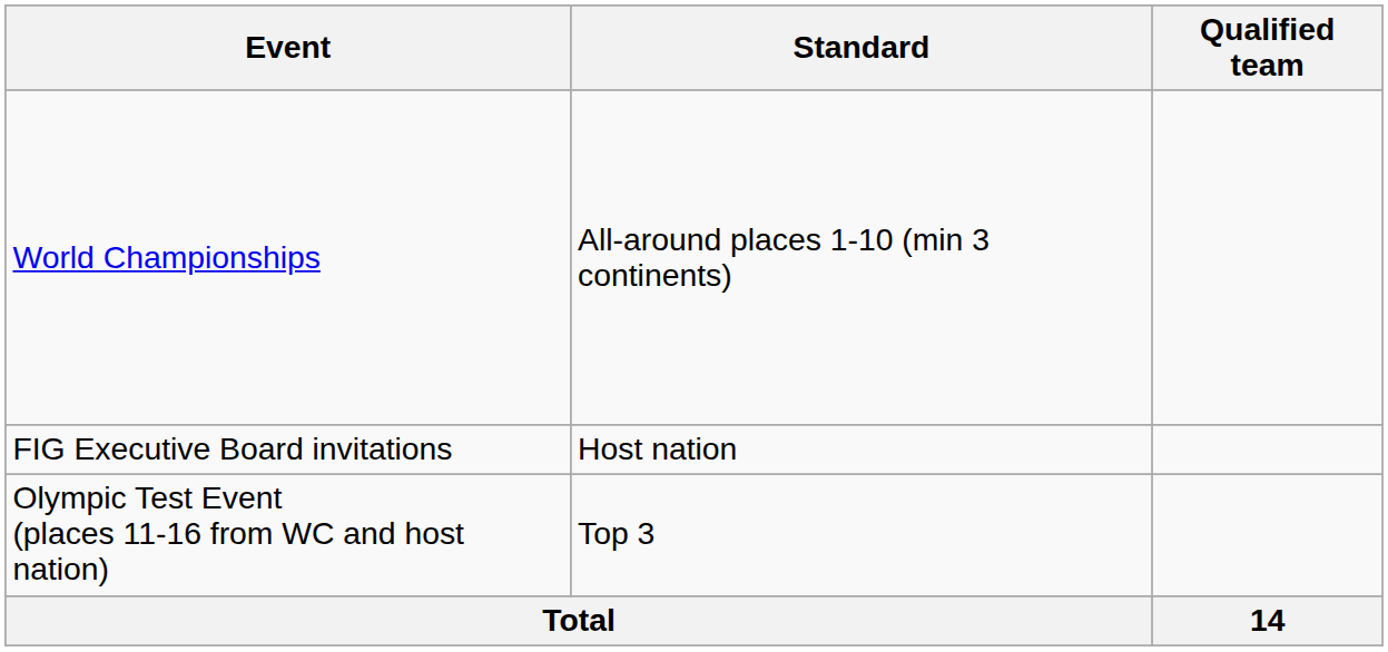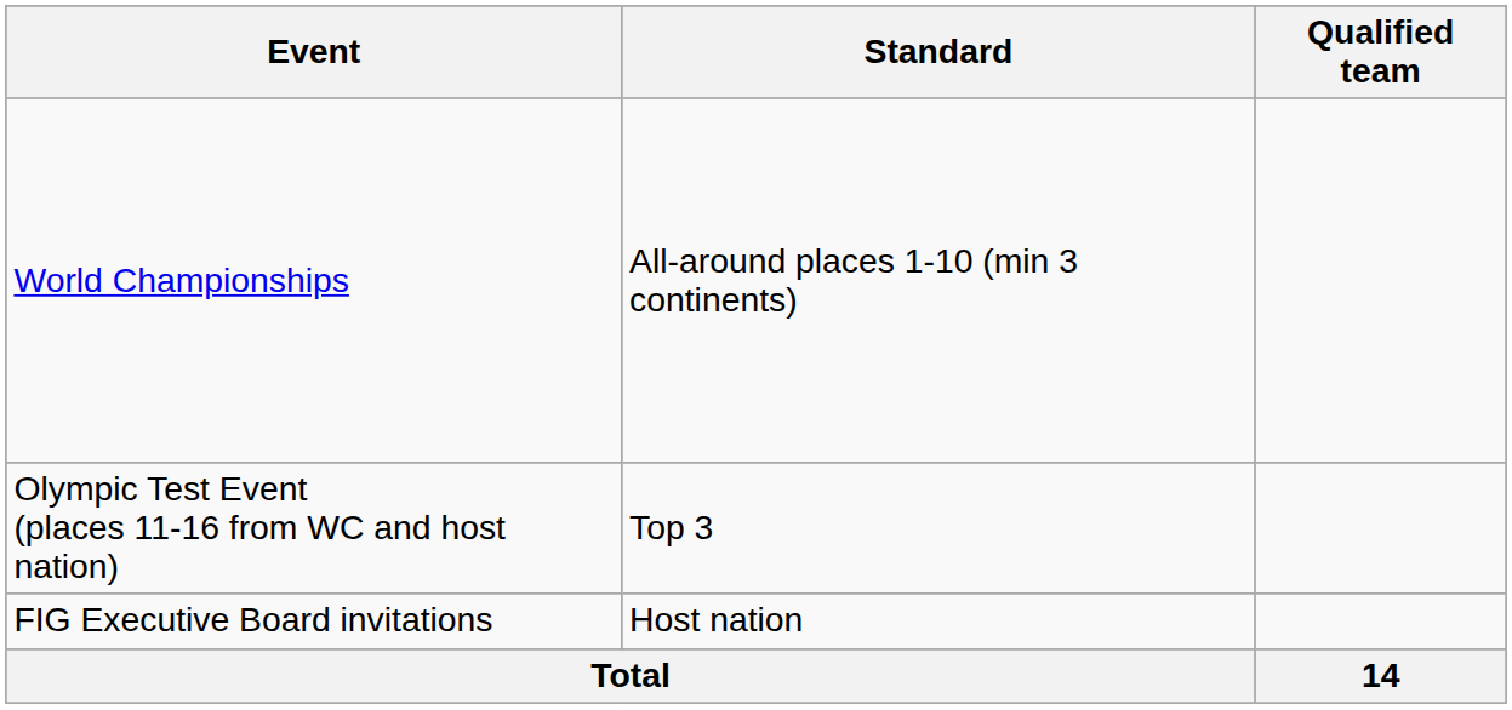rows swapped: Olympic Test Event (places 11-16 from WC and host nation) <-> FIG Executive Board invitations
